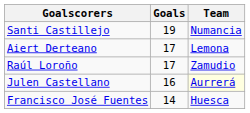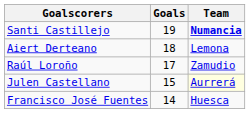Santi Castillejo | Team: normal -> bold
Aiert Derteano | Goals: 17 -> 18
Julen Castellano | Goals: 16 -> 15
